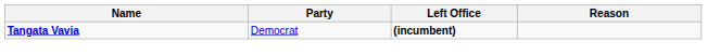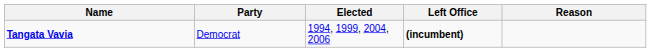+ column: Elected | 1994, 1999, 2004, 2006
